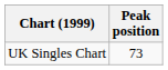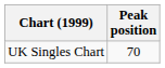UK Singles Chart | Peak position: 73 -> 70
